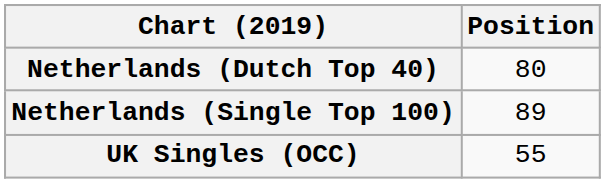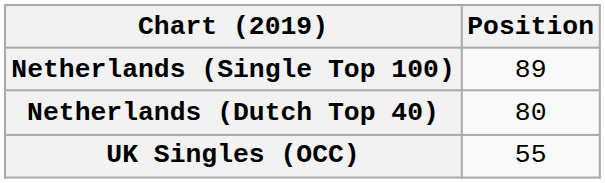rows swapped: Netherlands (Dutch Top 40) <-> Netherlands (Single Top 100)
